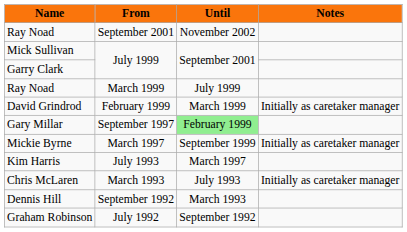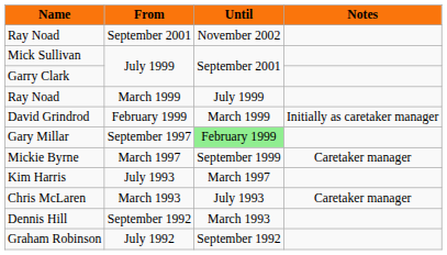Mickie Byrne | Notes: Initially as caretaker manager -> Caretaker manager
Chris McLaren | Notes: Initially as caretaker manager -> Caretaker manager
